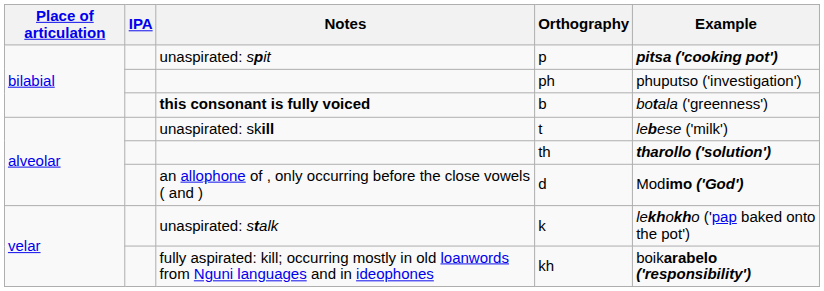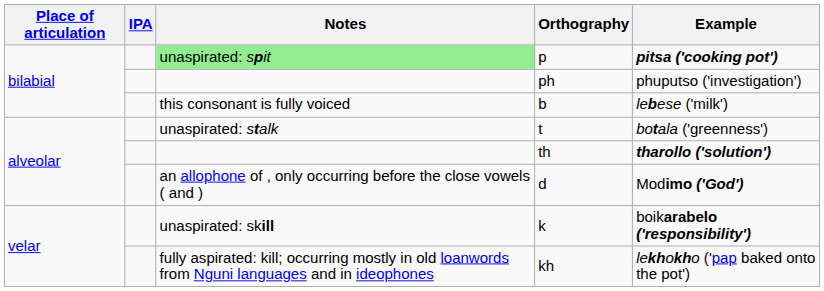p | Notes: no background -> lightgreen background
b | Notes: bold -> normal
b | Example: botala ('greenness') -> lebese ('milk')
t | Notes: unaspirated: skill -> unaspirated: stalk
t | Example: lebese ('milk') -> botala ('greenness')
k | Notes: unaspirated: stalk -> unaspirated: skill
k | Example: lekhokho ('pap baked onto the pot') -> boikarabelo ('responsibility')
kh | Example: boikarabelo ('responsibility') -> lekhokho ('pap baked onto the pot')
